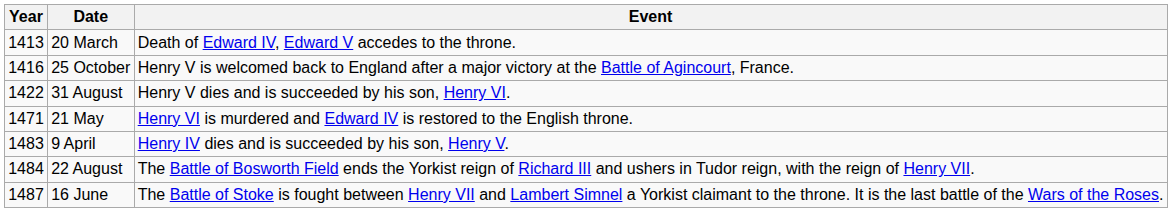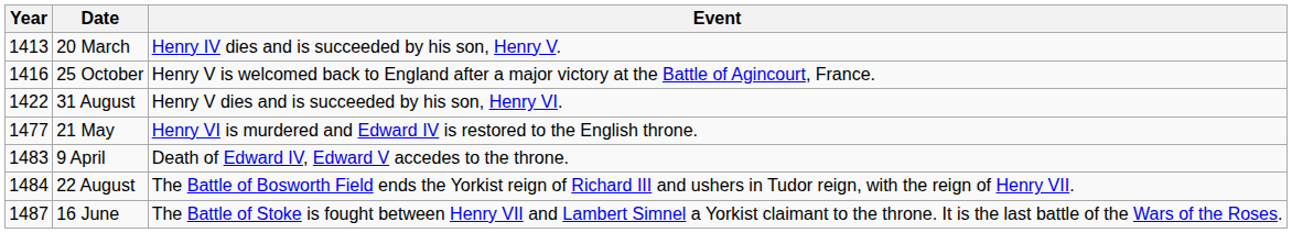20 March | Event: Death of Edward IV, Edward V accedes to the throne. -> Henry IV dies and is succeeded by his son, Henry V.
21 May | Year: 1471 -> 1477
9 April | Event: Henry IV dies and is succeeded by his son, Henry V. -> Death of Edward IV, Edward V accedes to the throne.
